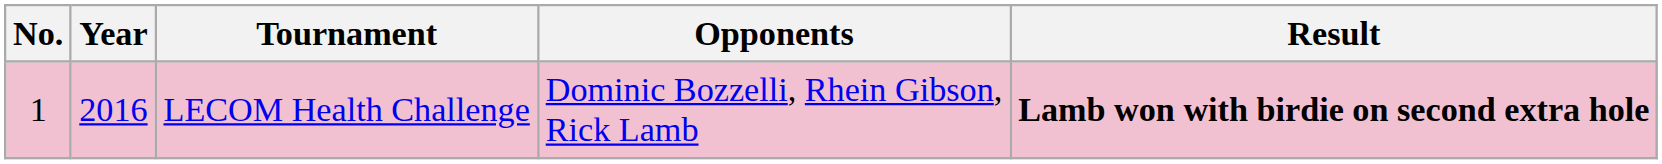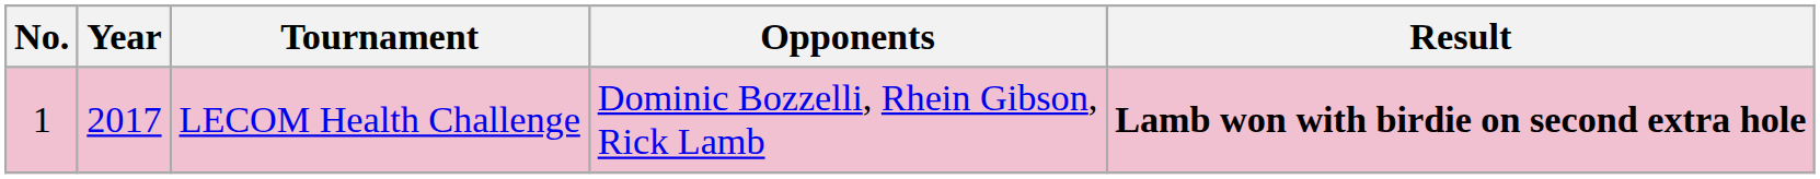LECOM Health Challenge | Year: 2016 -> 2017
